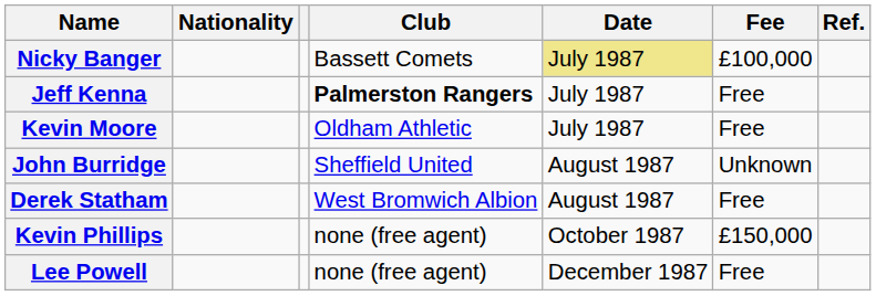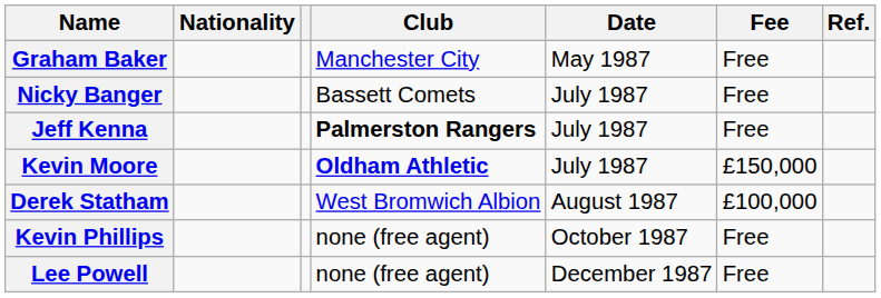+ row: Graham Baker | Manchester City | May 1987 | Free
Nicky Banger | Date: khaki background -> no background
Nicky Banger | Fee: £100,000 -> Free
Kevin Moore | Club: normal -> bold
Kevin Moore | Fee: Free -> £150,000
- row: John Burridge | Sheffield United | August 1987 | Unknown
Derek Statham | Fee: Free -> £100,000
Kevin Phillips | Fee: £150,000 -> Free
